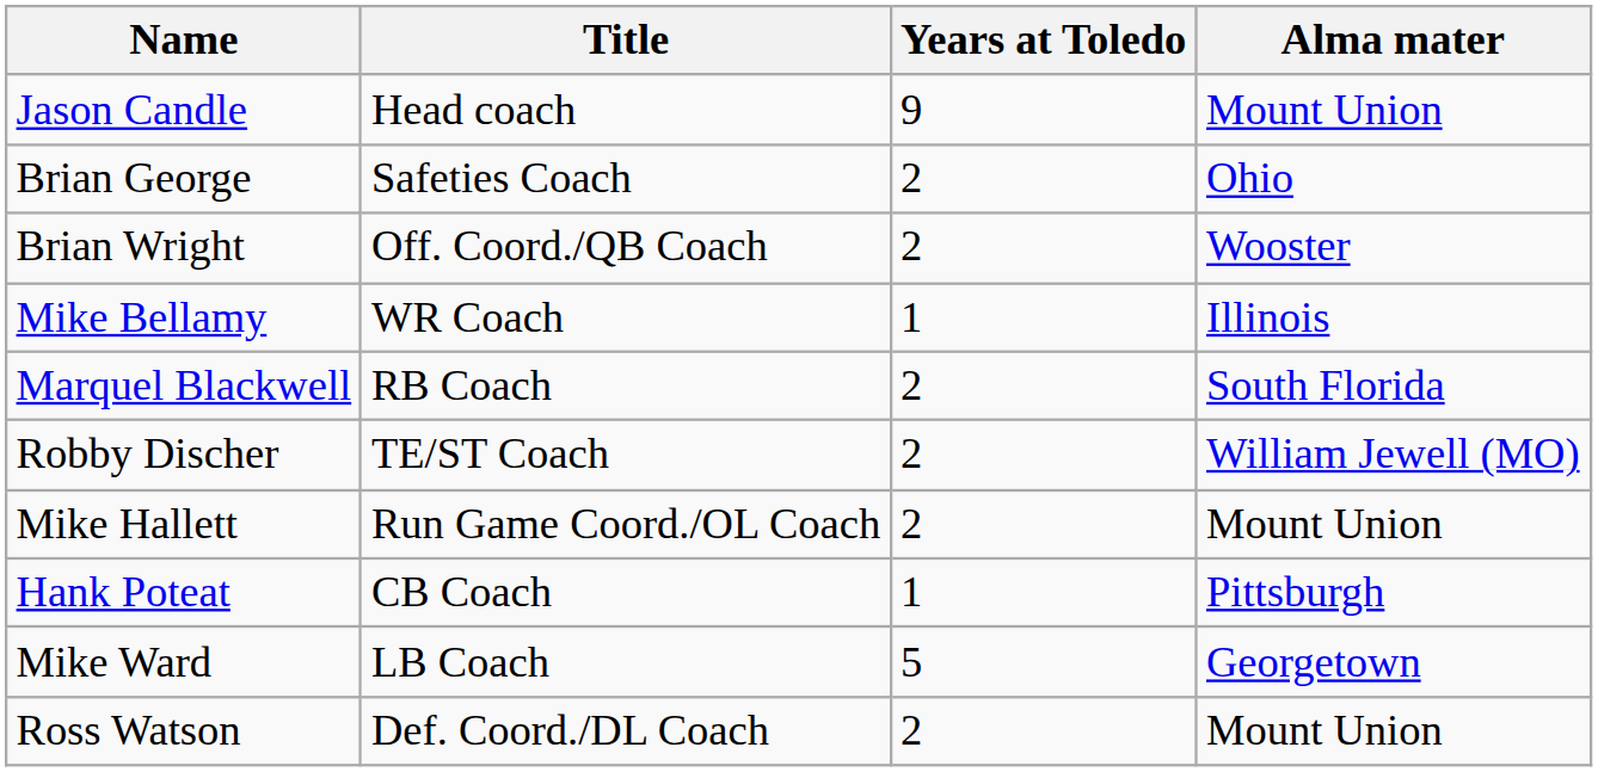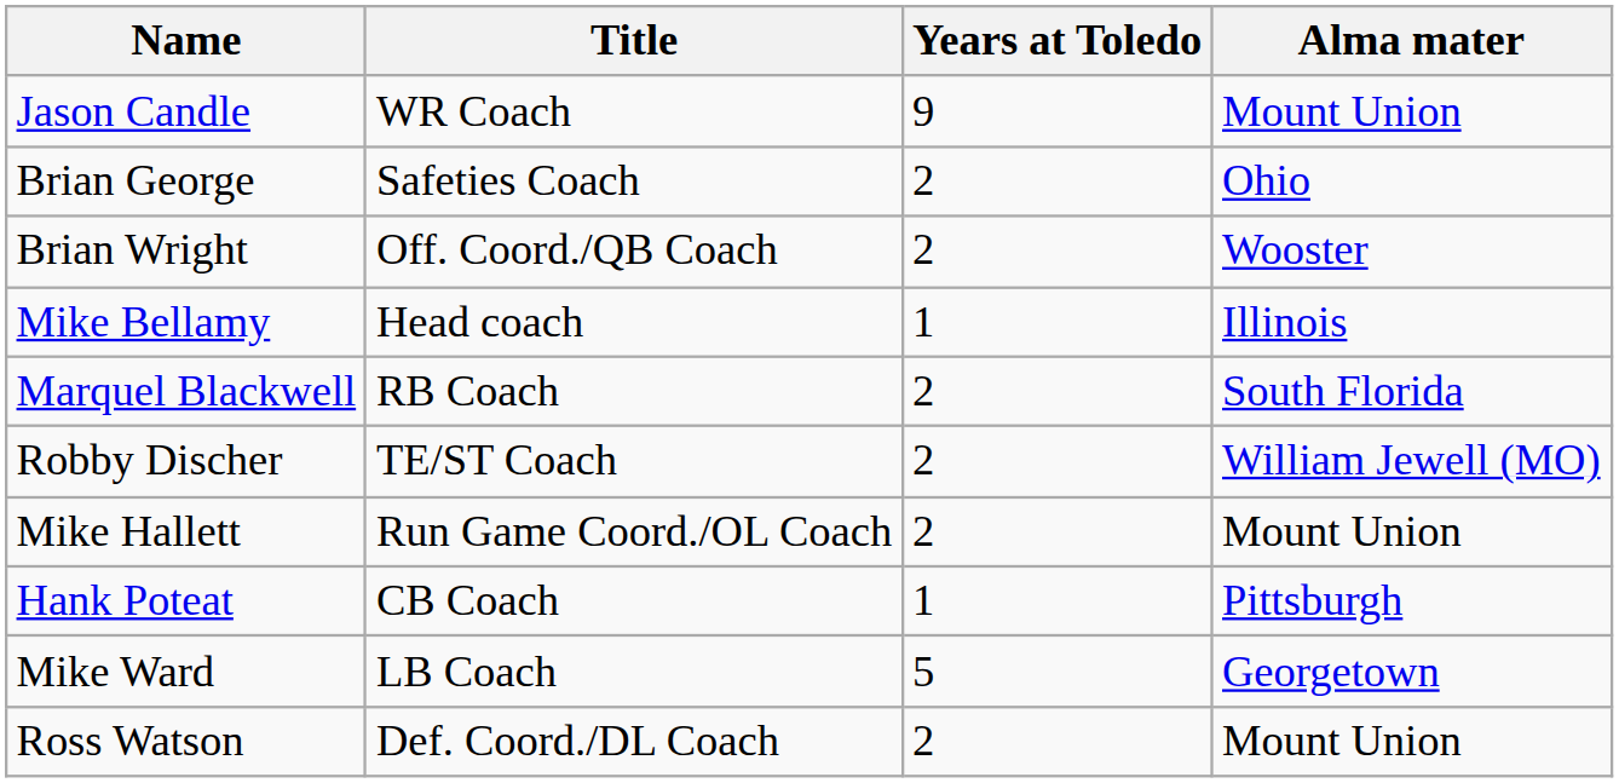Jason Candle | Title: Head coach -> WR Coach
Mike Bellamy | Title: WR Coach -> Head coach
